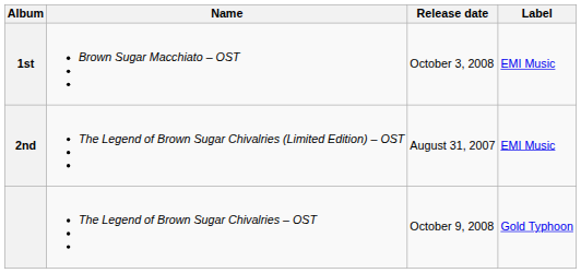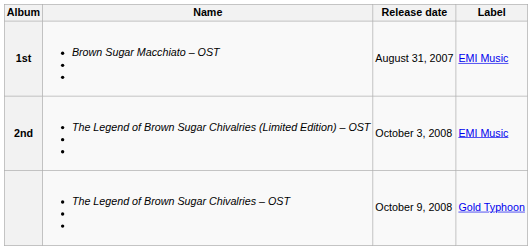1st | Release date: October 3, 2008 -> August 31, 2007
2nd | Release date: August 31, 2007 -> October 3, 2008
